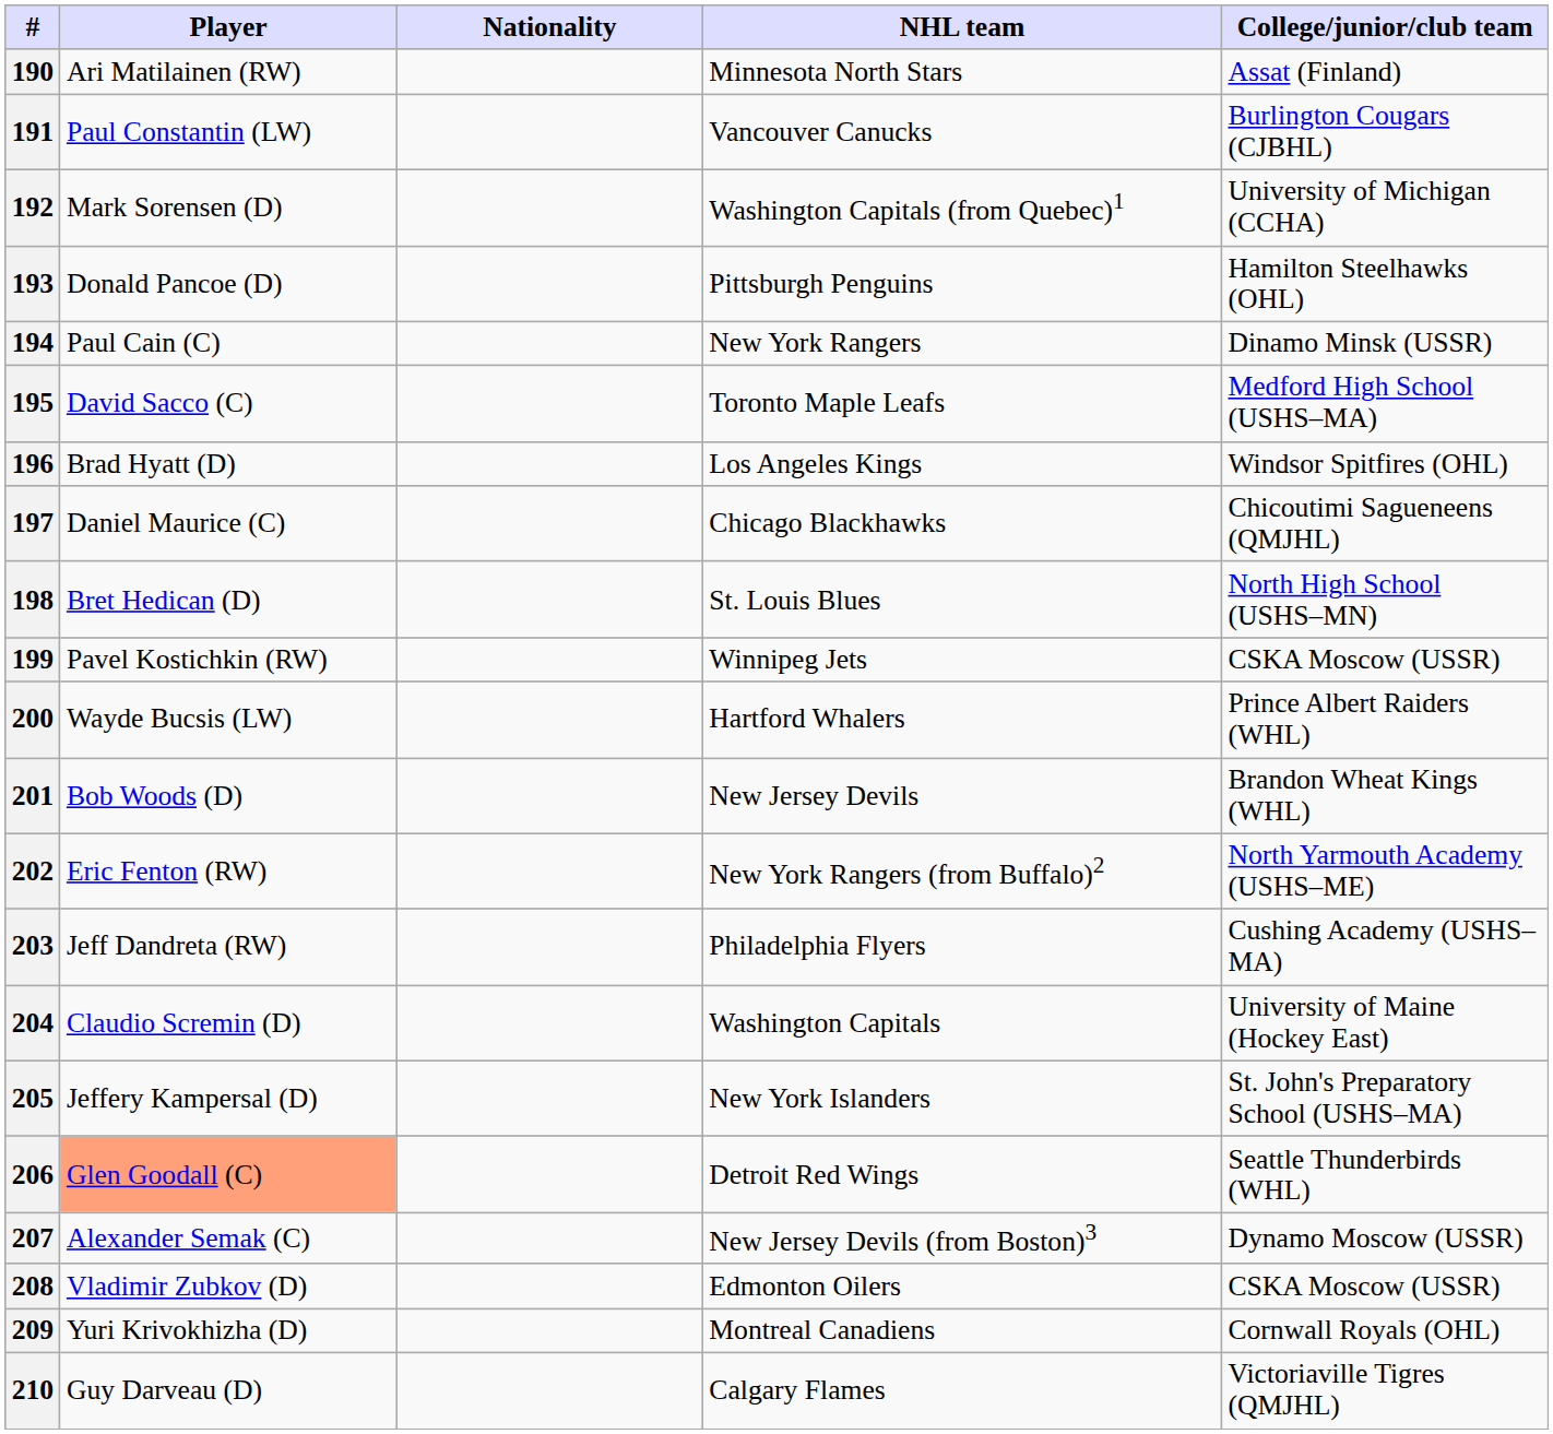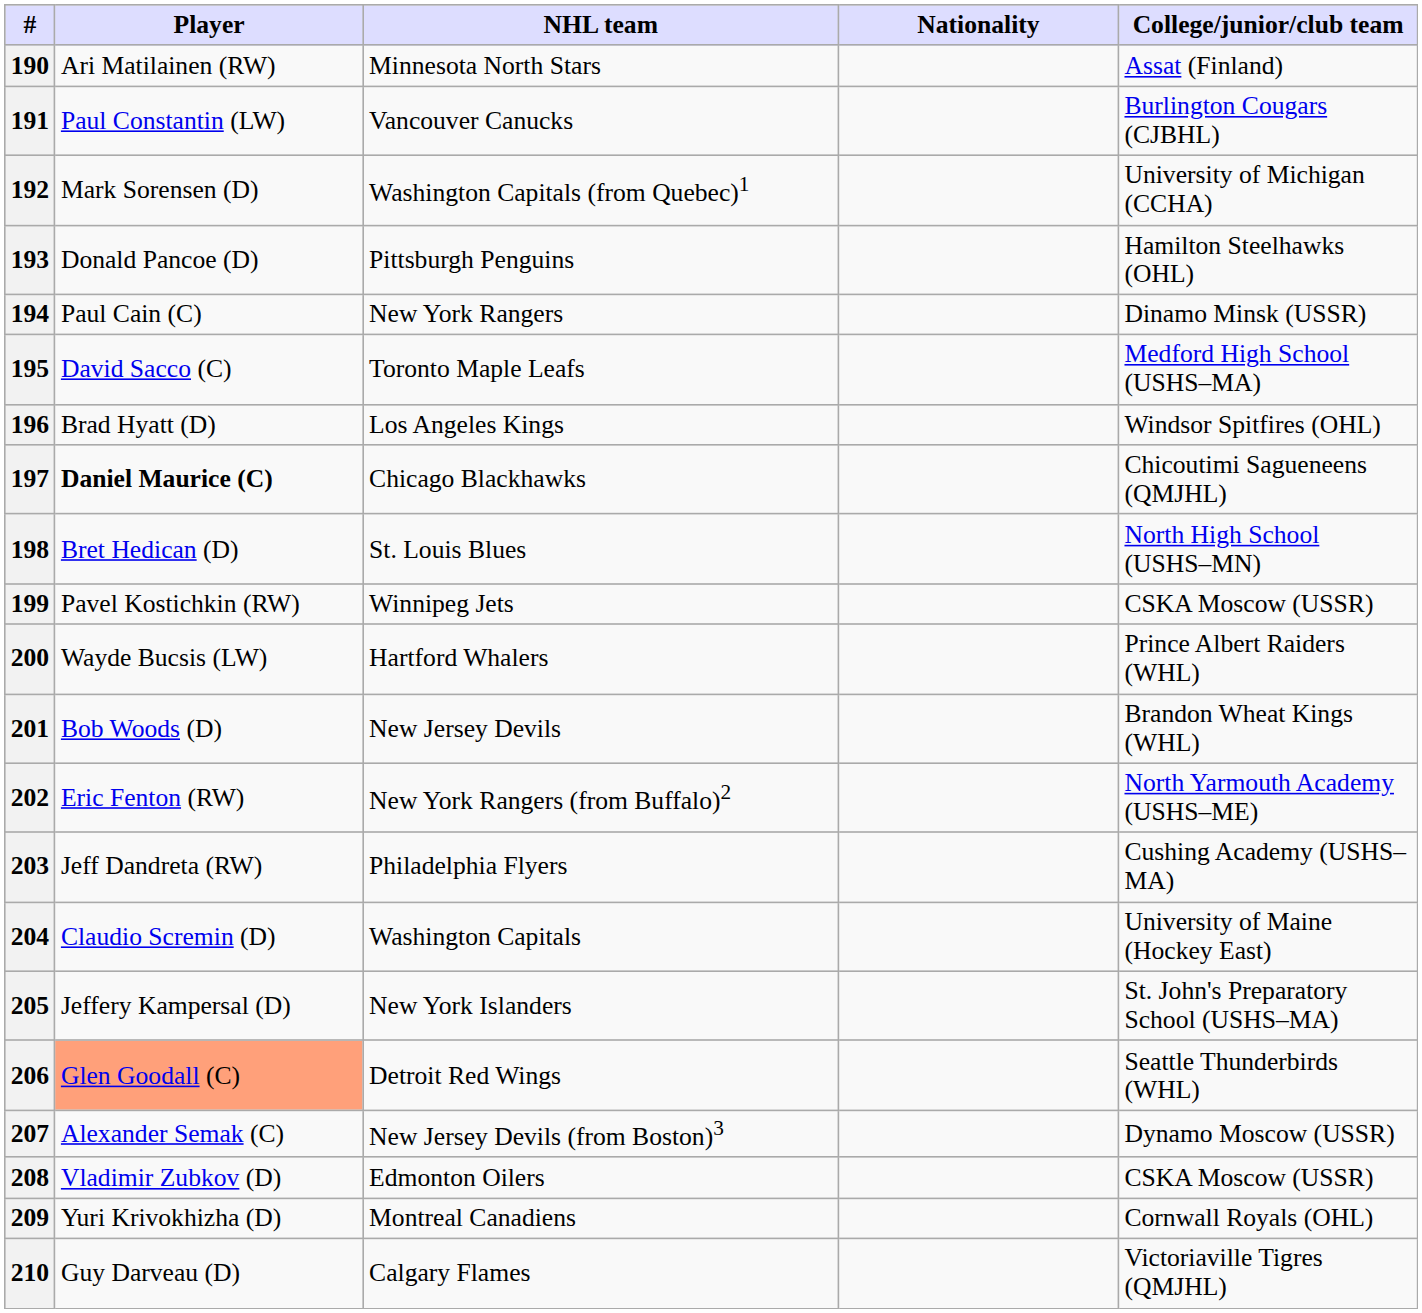columns swapped: Nationality <-> NHL team
197 | Player: normal -> bold
